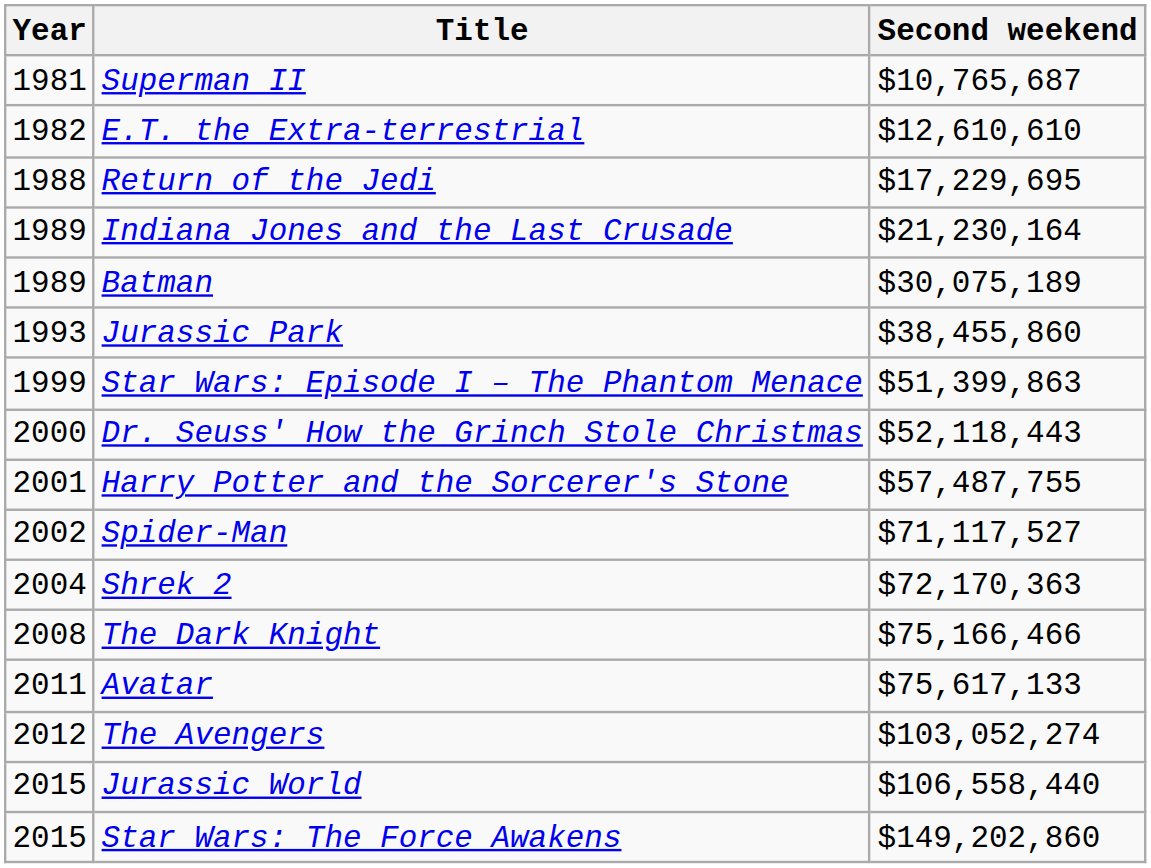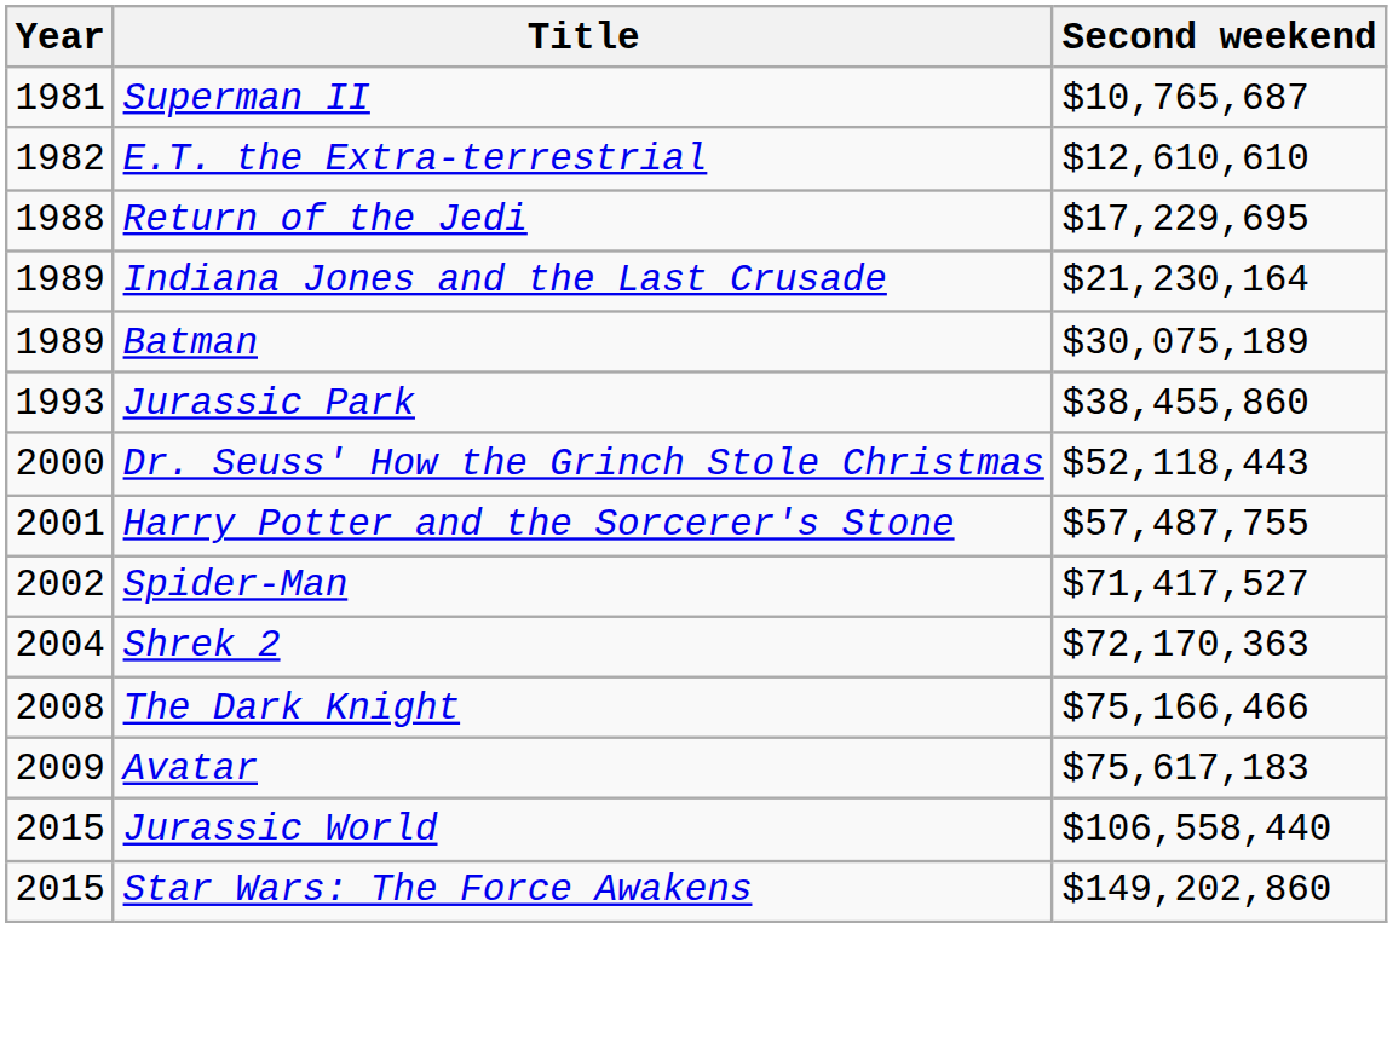- row: 1999 | Star Wars: Episode I – The Phantom Menace | $51,399,863
Spider-Man | Second weekend: $71,117,527 -> $71,417,527
Avatar | Year: 2011 -> 2009
Avatar | Second weekend: $75,617,133 -> $75,617,183
- row: 2012 | The Avengers | $103,052,274
